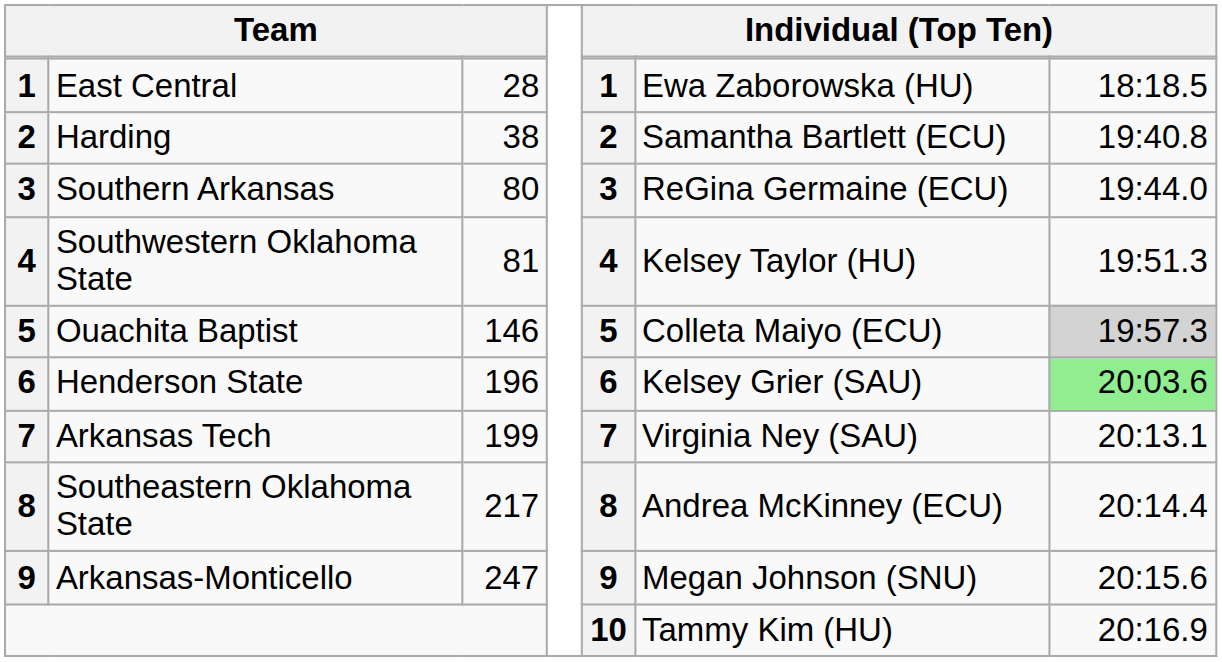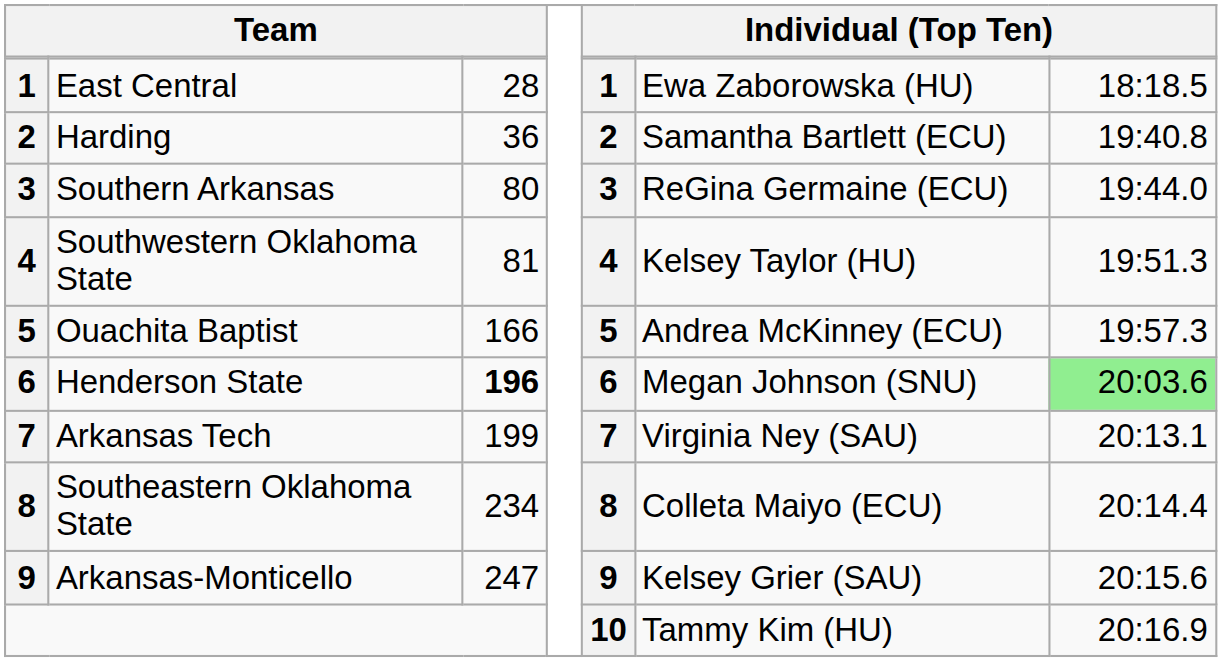Harding | column 3: 38 -> 36
Ouachita Baptist | column 3: 146 -> 166
Ouachita Baptist | column 6: Colleta Maiyo (ECU) -> Andrea McKinney (ECU)
Ouachita Baptist | column 7: lightgrey background -> no background
Henderson State | column 3: normal -> bold
Henderson State | column 6: Kelsey Grier (SAU) -> Megan Johnson (SNU)
Southeastern Oklahoma State | column 3: 217 -> 234
Southeastern Oklahoma State | column 6: Andrea McKinney (ECU) -> Colleta Maiyo (ECU)
Arkansas-Monticello | column 6: Megan Johnson (SNU) -> Kelsey Grier (SAU)
